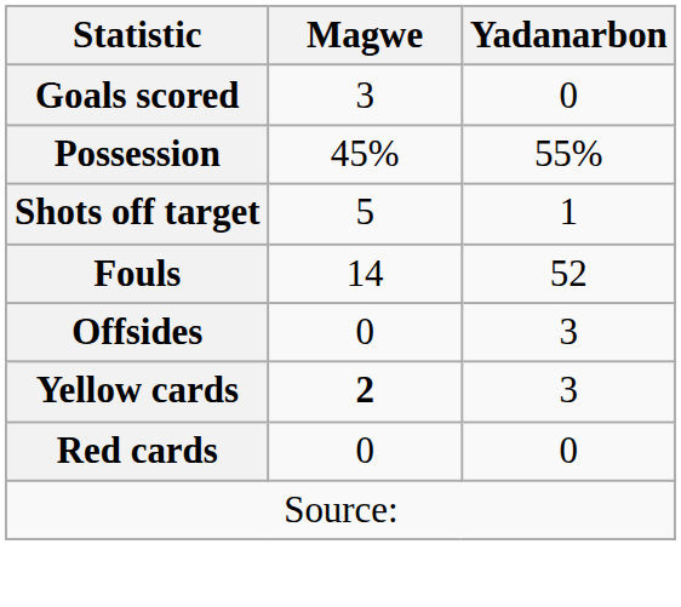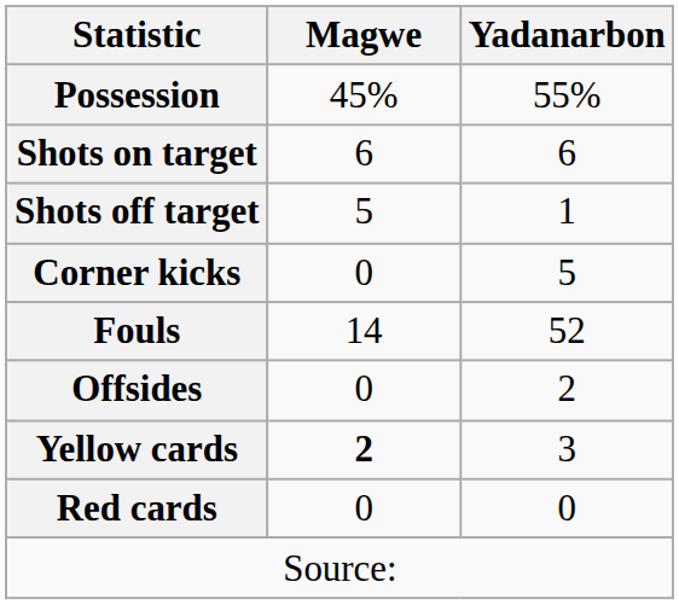- row: Goals scored | 3 | 0
+ row: Shots on target | 6 | 6
+ row: Corner kicks | 0 | 5
Offsides | Yadanarbon: 3 -> 2
